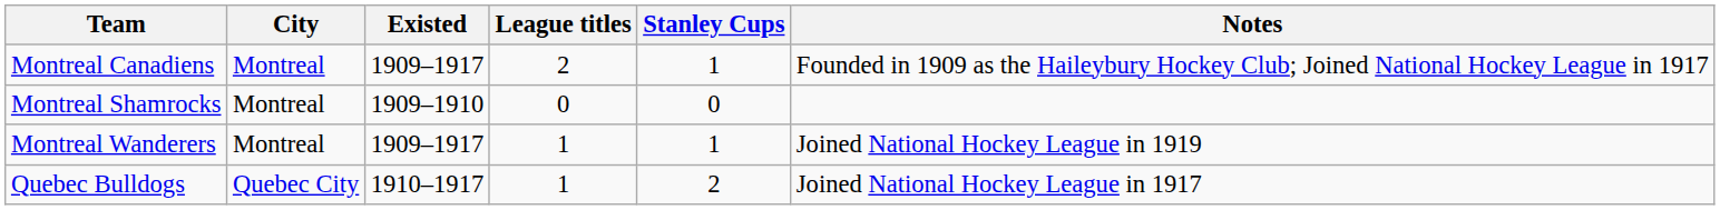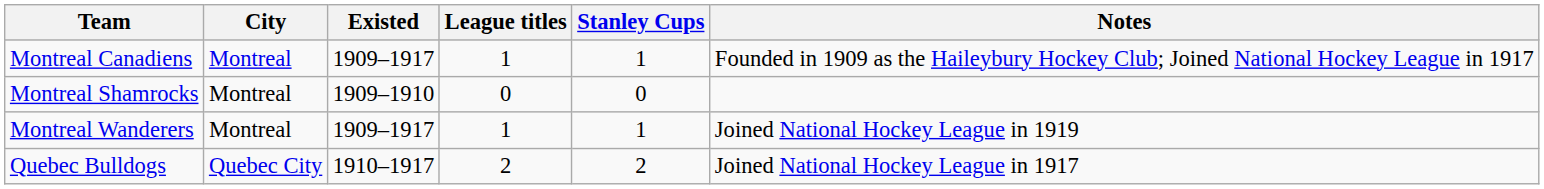Montreal Canadiens | League titles: 2 -> 1
Quebec Bulldogs | League titles: 1 -> 2
